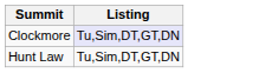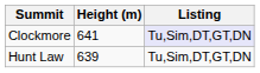+ column: Height (m) | 641 | 639
